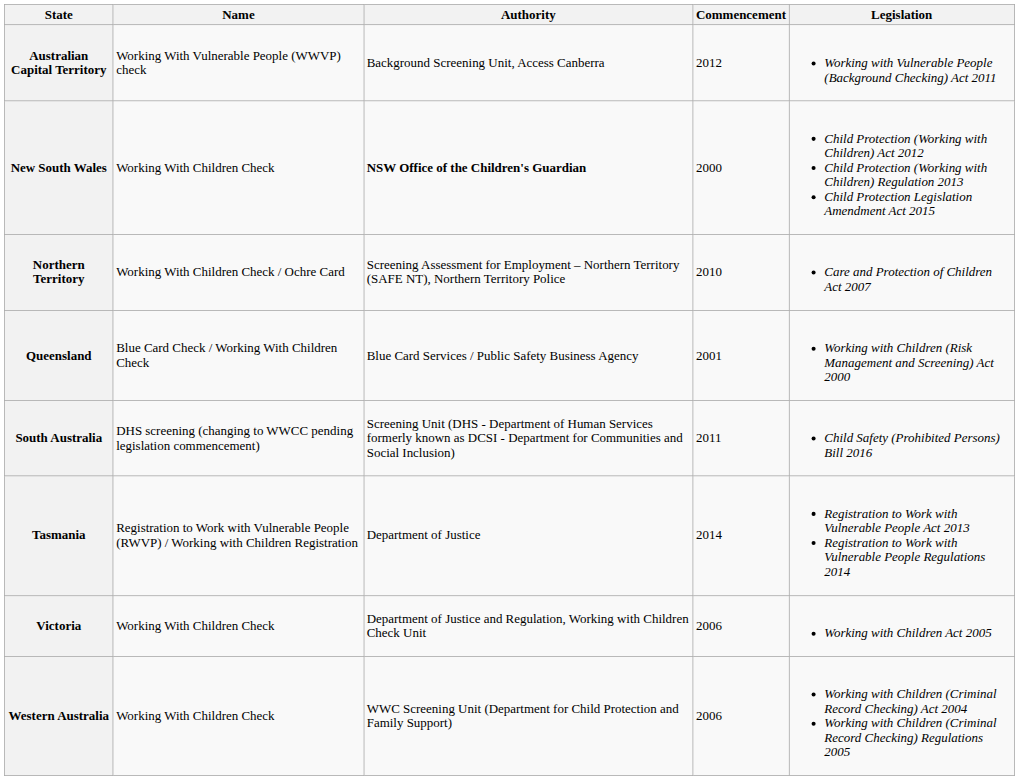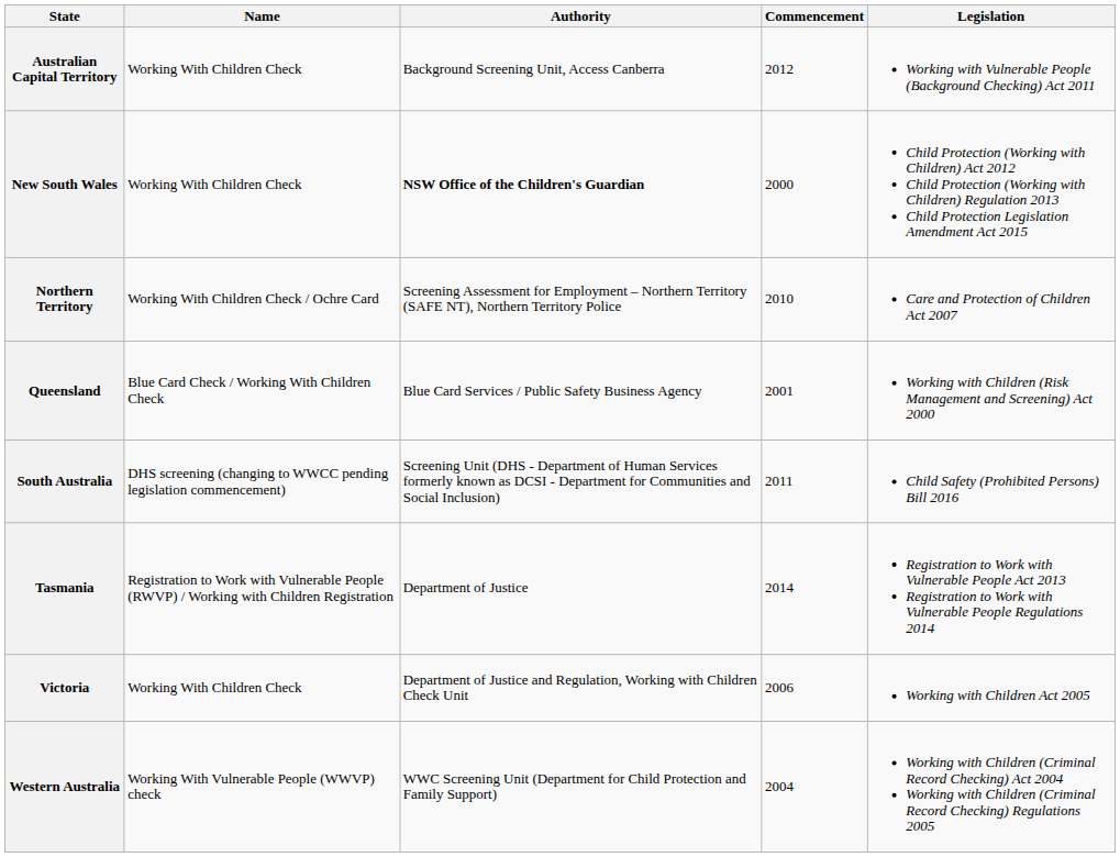Australian Capital Territory | Name: Working With Vulnerable People (WWVP) check -> Working With Children Check
Western Australia | Name: Working With Children Check -> Working With Vulnerable People (WWVP) check
Western Australia | Commencement: 2006 -> 2004
